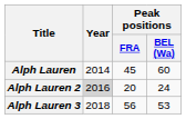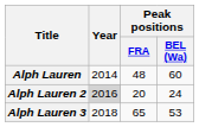Alph Lauren | Peak positions / FRA: 45 -> 48
Alph Lauren 3 | Peak positions / FRA: 56 -> 65
